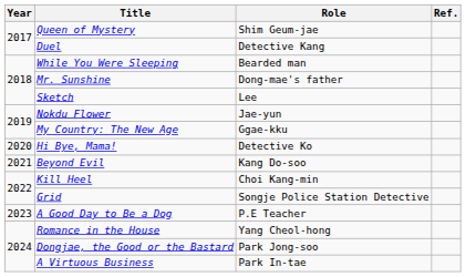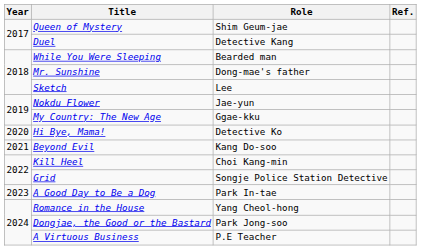A Good Day to Be a Dog | Role: P.E Teacher -> Park In-tae
A Virtuous Business | Role: Park In-tae -> P.E Teacher
